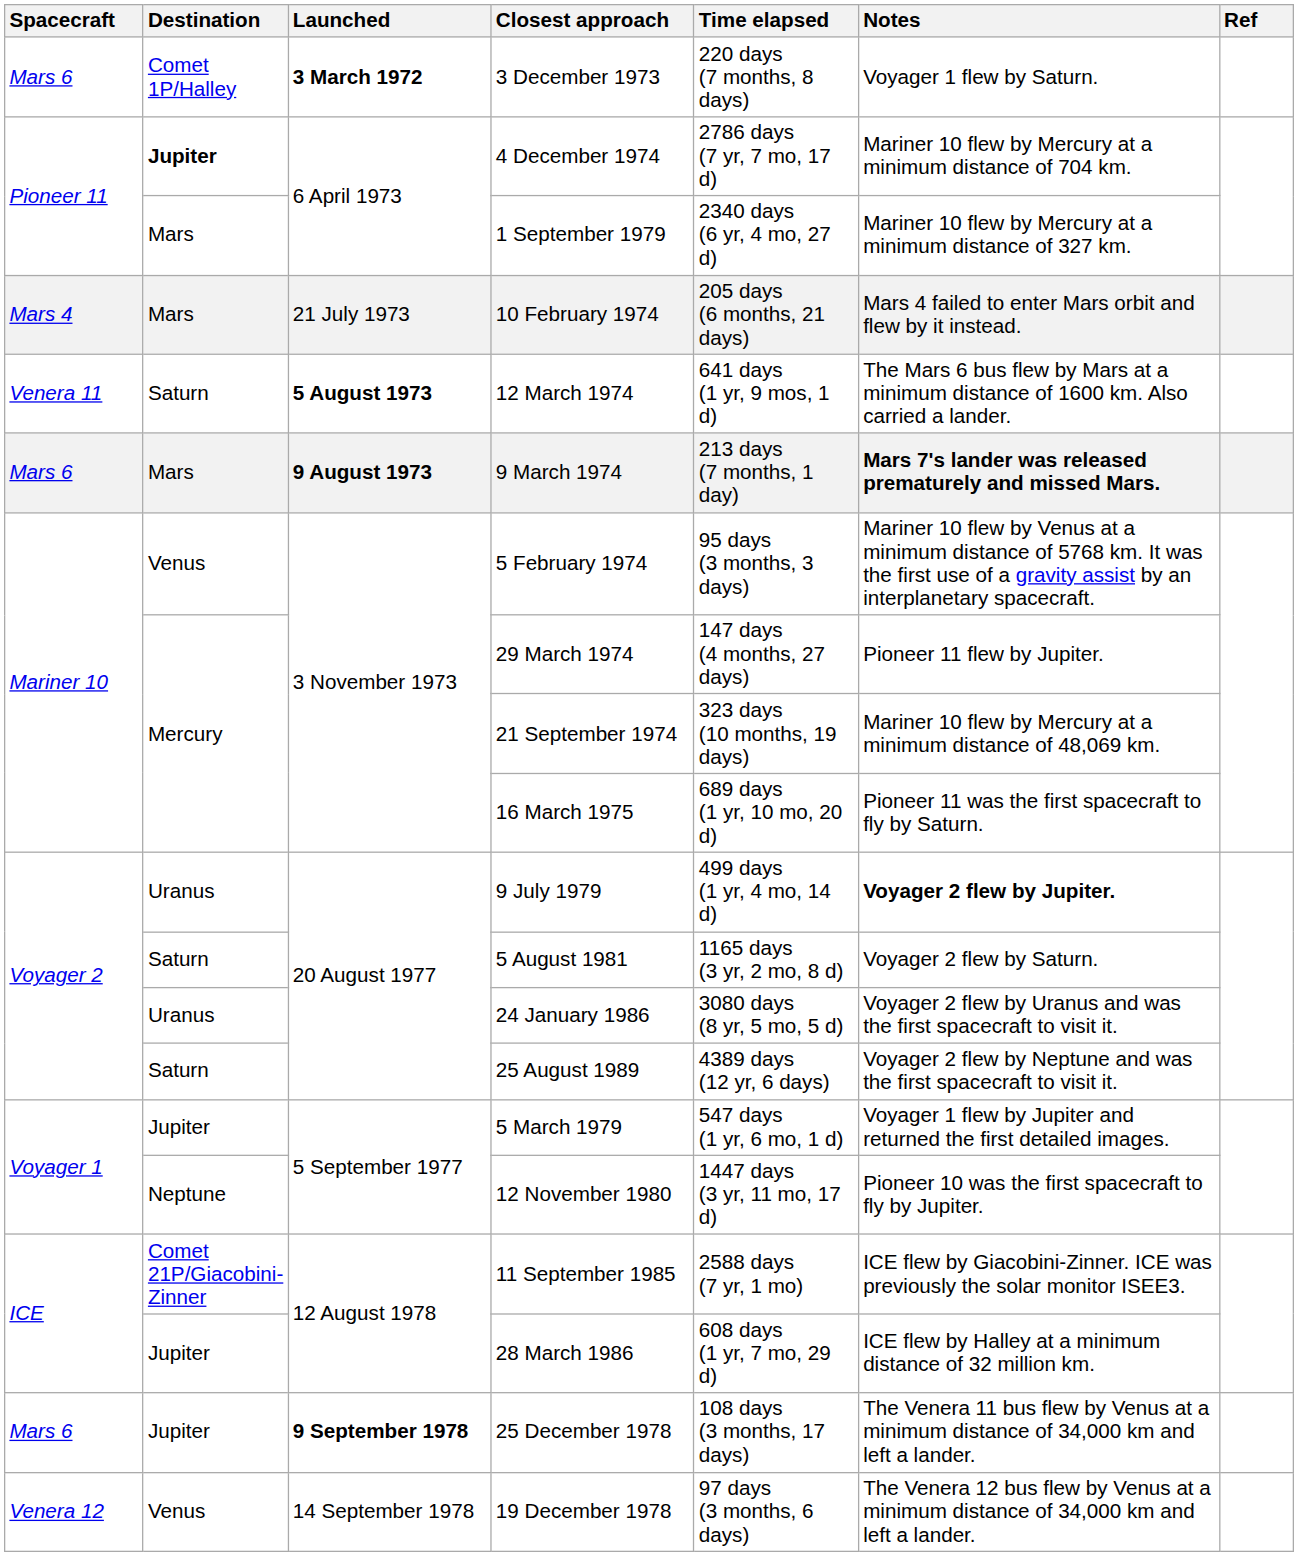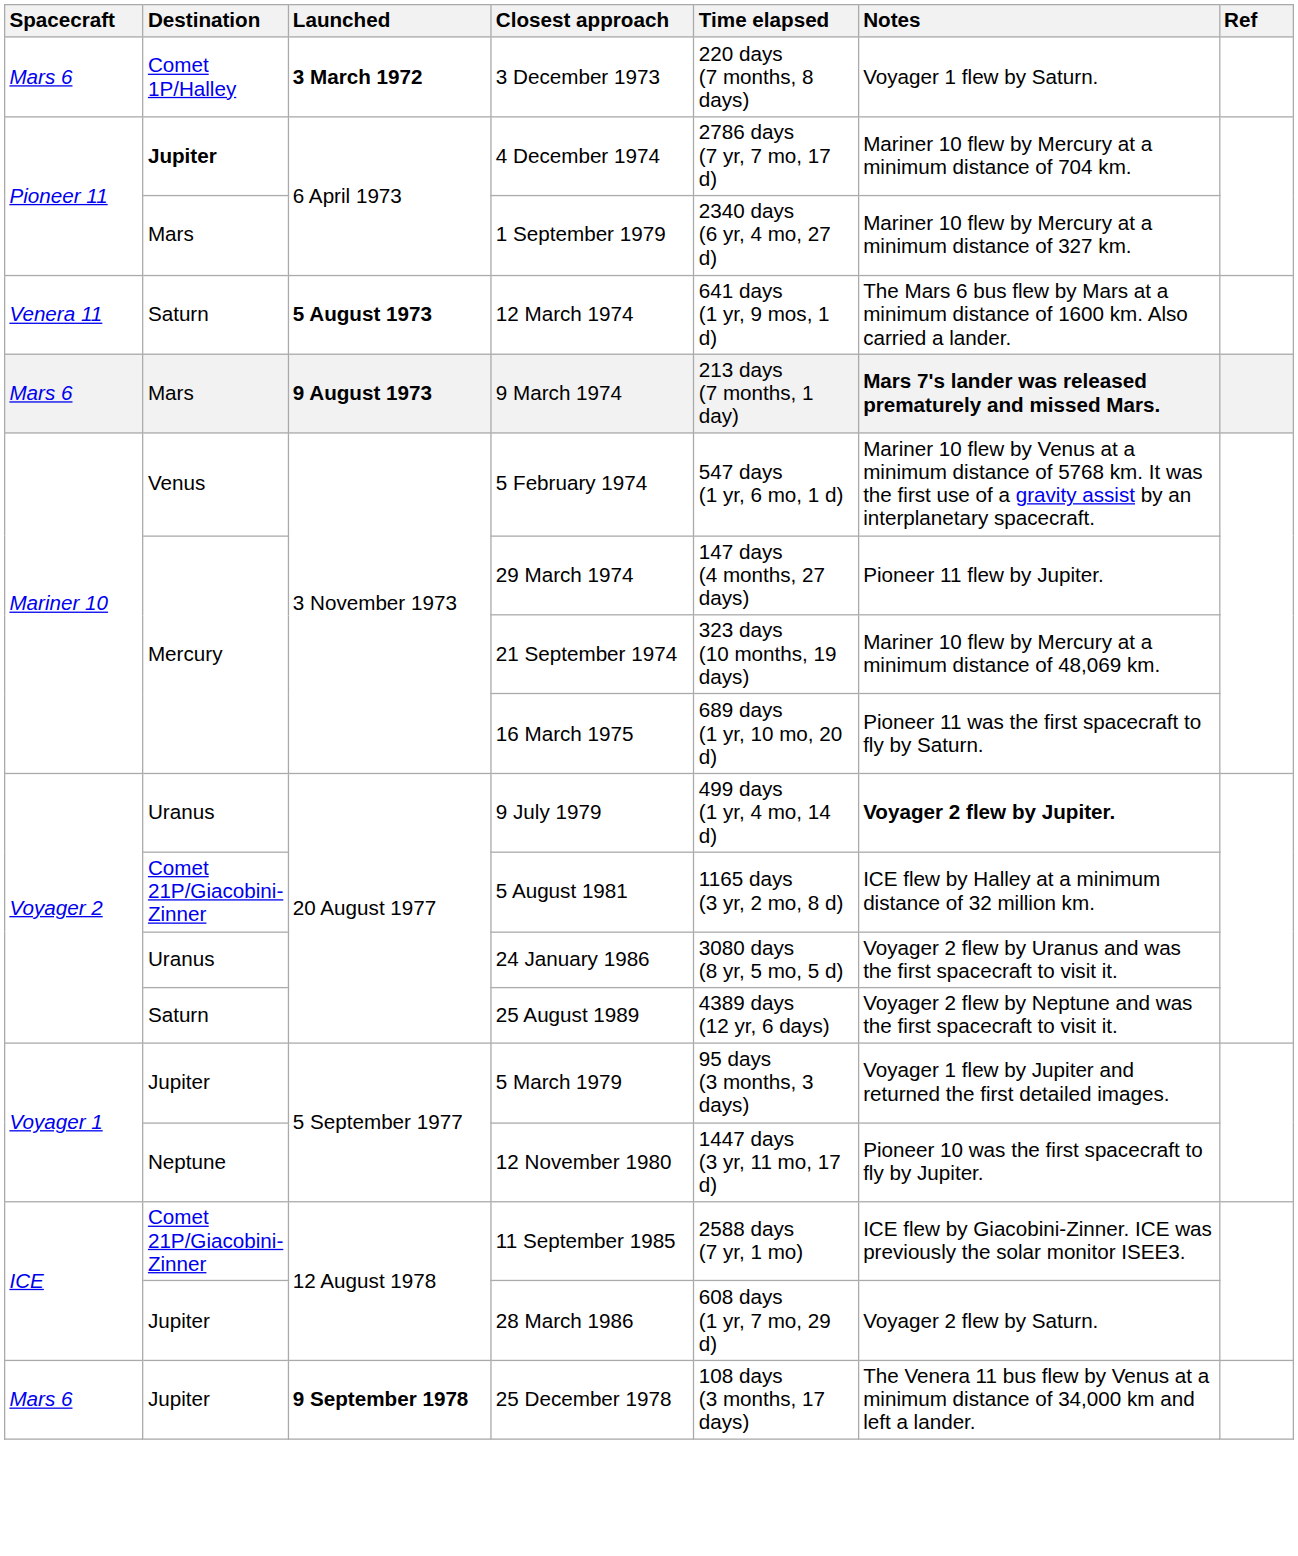- row: Mars 4 | Mars | 21 July 1973 | 10 February 1974 | 205 days (6 months, 21 days) | Mars 4 failed to enter Mars orbit and flew by it instead.
5 February 1974 | Time elapsed: 95 days (3 months, 3 days) -> 547 days (1 yr, 6 mo, 1 d)
5 August 1981 | Destination: Saturn -> Comet 21P/Giacobini-Zinner
5 August 1981 | Notes: Voyager 2 flew by Saturn. -> ICE flew by Halley at a minimum distance of 32 million km.
5 March 1979 | Time elapsed: 547 days (1 yr, 6 mo, 1 d) -> 95 days (3 months, 3 days)
28 March 1986 | Notes: ICE flew by Halley at a minimum distance of 32 million km. -> Voyager 2 flew by Saturn.
- row: Venera 12 | Venus | 14 September 1978 | 19 December 1978 | 97 days (3 months, 6 days) | The Venera 12 bus flew by Venus at a minimum distance of 34,000 km and left a lander.
